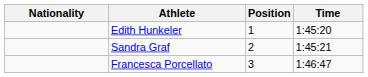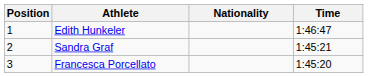columns swapped: Position <-> Nationality
Edith Hunkeler | Time: 1:45:20 -> 1:46:47
Francesca Porcellato | Time: 1:46:47 -> 1:45:20
